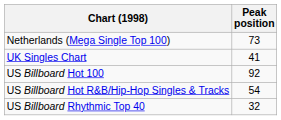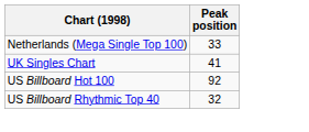Netherlands (Mega Single Top 100) | Peak position: 73 -> 33
- row: US Billboard Hot R&B/Hip-Hop Singles & Tracks | 54
